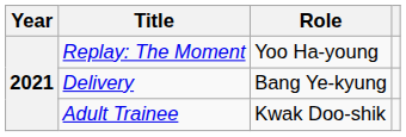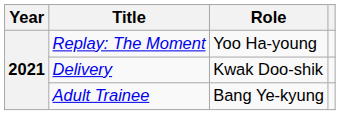Delivery | Role: Bang Ye-kyung -> Kwak Doo-shik
Adult Trainee | Role: Kwak Doo-shik -> Bang Ye-kyung
